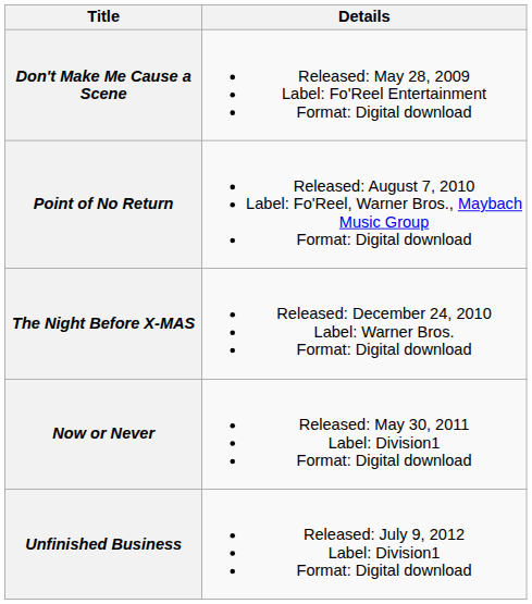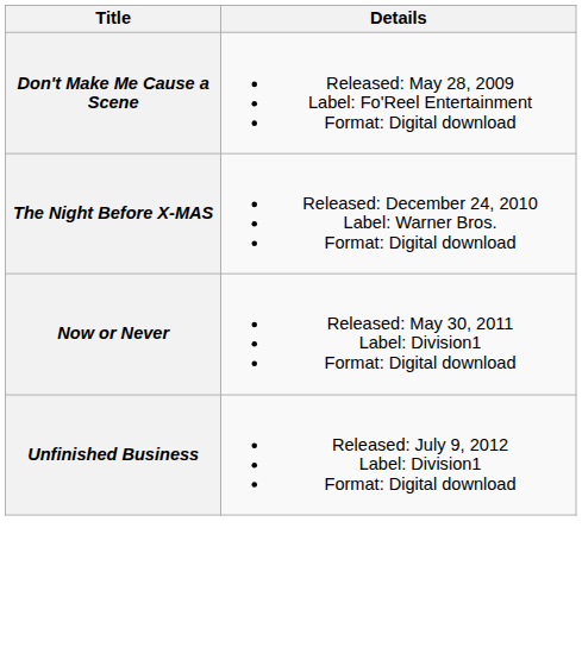- row: Point of No Return | Released: August 7, 2010 Label: Fo'Reel, Warner Bros., Maybach Music Group Format: Digital download
